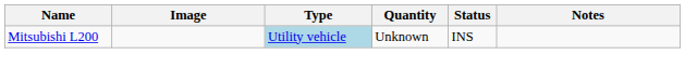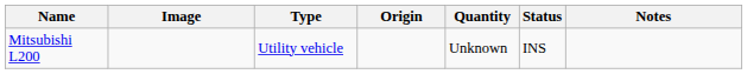+ column: Origin
Mitsubishi L200 | Type: lightblue background -> no background
